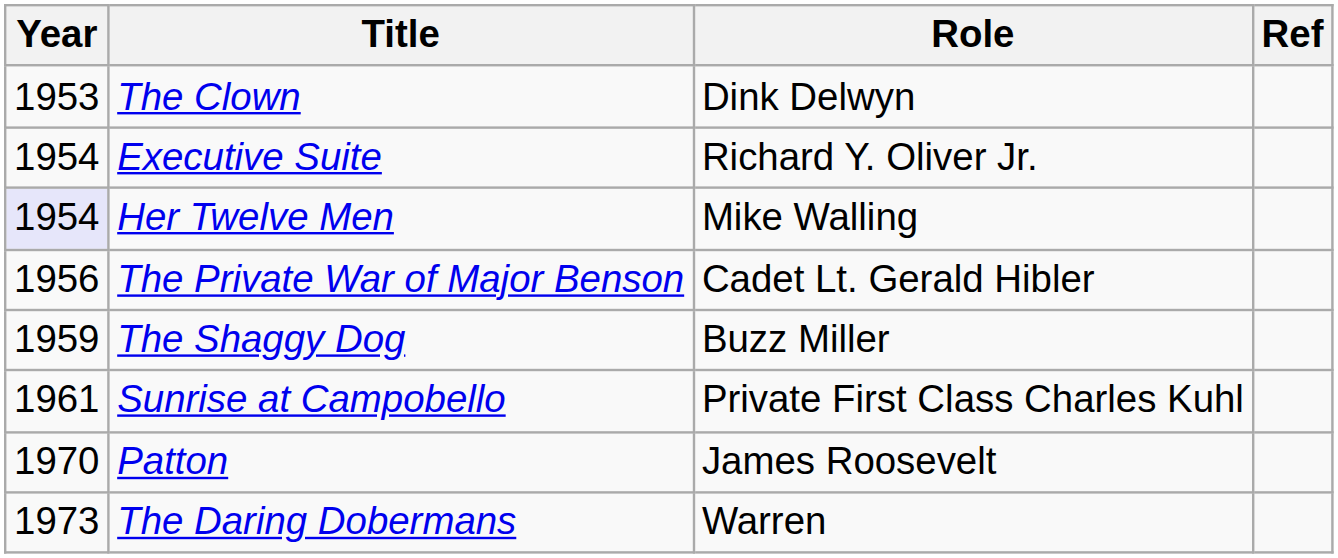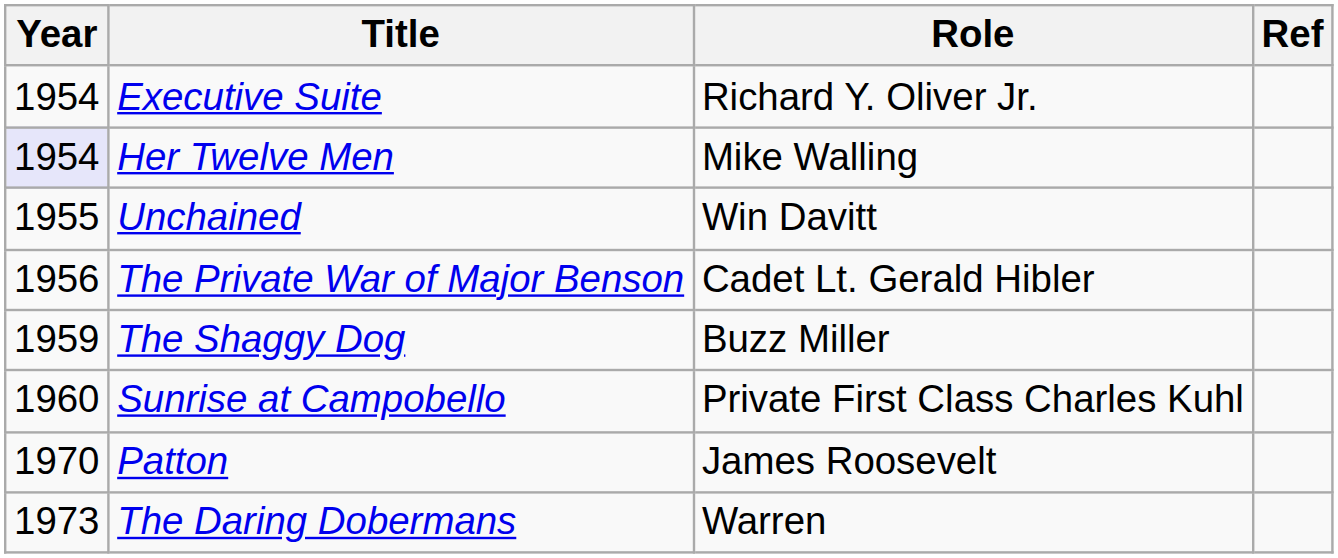- row: 1953 | The Clown | Dink Delwyn
+ row: 1955 | Unchained | Win Davitt
Sunrise at Campobello | Year: 1961 -> 1960
